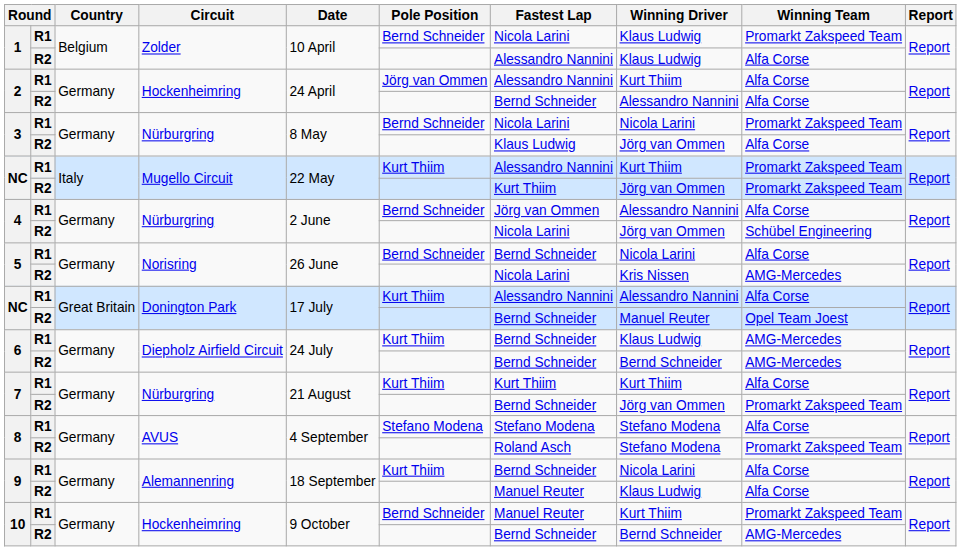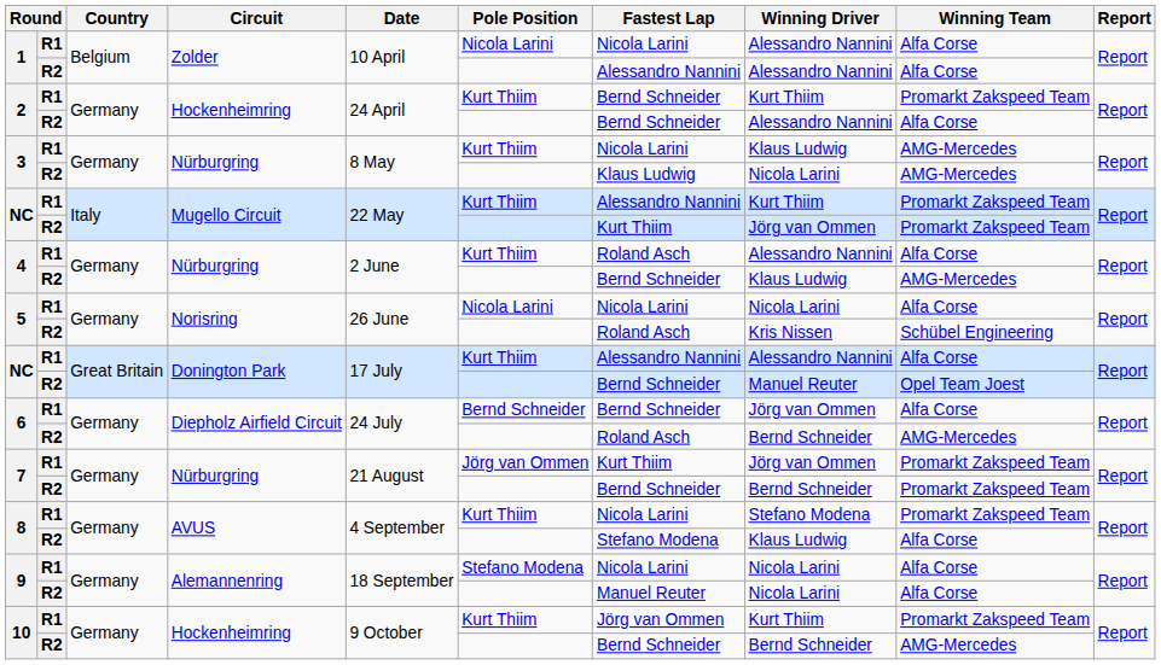1 / R1 | Pole Position: Bernd Schneider -> Nicola Larini
1 / R1 | Winning Driver: Klaus Ludwig -> Alessandro Nannini
1 / R1 | Winning Team: Promarkt Zakspeed Team -> Alfa Corse
1 / R2 | Winning Driver: Klaus Ludwig -> Alessandro Nannini
2 / R1 | Pole Position: Jörg van Ommen -> Kurt Thiim
2 / R1 | Fastest Lap: Alessandro Nannini -> Bernd Schneider
2 / R1 | Winning Team: Alfa Corse -> Promarkt Zakspeed Team
3 / R1 | Pole Position: Bernd Schneider -> Kurt Thiim
3 / R1 | Winning Driver: Nicola Larini -> Klaus Ludwig
3 / R1 | Winning Team: Promarkt Zakspeed Team -> AMG-Mercedes
3 / R2 | Winning Driver: Jörg van Ommen -> Nicola Larini
3 / R2 | Winning Team: Alfa Corse -> AMG-Mercedes
4 / R1 | Pole Position: Bernd Schneider -> Kurt Thiim
4 / R1 | Fastest Lap: Jörg van Ommen -> Roland Asch
4 / R2 | Fastest Lap: Nicola Larini -> Bernd Schneider
4 / R2 | Winning Driver: Jörg van Ommen -> Klaus Ludwig
4 / R2 | Winning Team: Schübel Engineering -> AMG-Mercedes
5 / R1 | Pole Position: Bernd Schneider -> Nicola Larini
5 / R1 | Fastest Lap: Bernd Schneider -> Nicola Larini
5 / R2 | Fastest Lap: Nicola Larini -> Roland Asch
5 / R2 | Winning Team: AMG-Mercedes -> Schübel Engineering
6 / R1 | Pole Position: Kurt Thiim -> Bernd Schneider
6 / R1 | Winning Driver: Klaus Ludwig -> Jörg van Ommen
6 / R1 | Winning Team: AMG-Mercedes -> Alfa Corse
6 / R2 | Fastest Lap: Bernd Schneider -> Roland Asch
7 / R1 | Pole Position: Kurt Thiim -> Jörg van Ommen
7 / R1 | Winning Driver: Kurt Thiim -> Jörg van Ommen
7 / R1 | Winning Team: Alfa Corse -> Promarkt Zakspeed Team
7 / R2 | Winning Driver: Jörg van Ommen -> Bernd Schneider
8 / R1 | Pole Position: Stefano Modena -> Kurt Thiim
8 / R1 | Fastest Lap: Stefano Modena -> Nicola Larini
8 / R1 | Winning Team: Alfa Corse -> Promarkt Zakspeed Team
8 / R2 | Fastest Lap: Roland Asch -> Stefano Modena
8 / R2 | Winning Driver: Stefano Modena -> Klaus Ludwig
8 / R2 | Winning Team: Promarkt Zakspeed Team -> Alfa Corse
9 / R1 | Pole Position: Kurt Thiim -> Stefano Modena
9 / R1 | Fastest Lap: Bernd Schneider -> Nicola Larini
9 / R2 | Winning Driver: Klaus Ludwig -> Nicola Larini
10 / R1 | Pole Position: Bernd Schneider -> Kurt Thiim
10 / R1 | Fastest Lap: Manuel Reuter -> Jörg van Ommen
